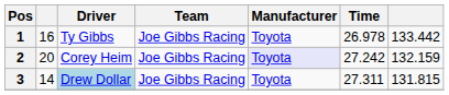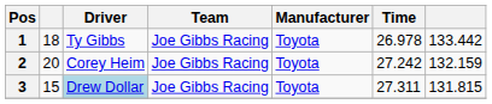1 | column 2: 16 -> 18
2 | Manufacturer: lavender background -> no background
3 | column 2: 14 -> 15
